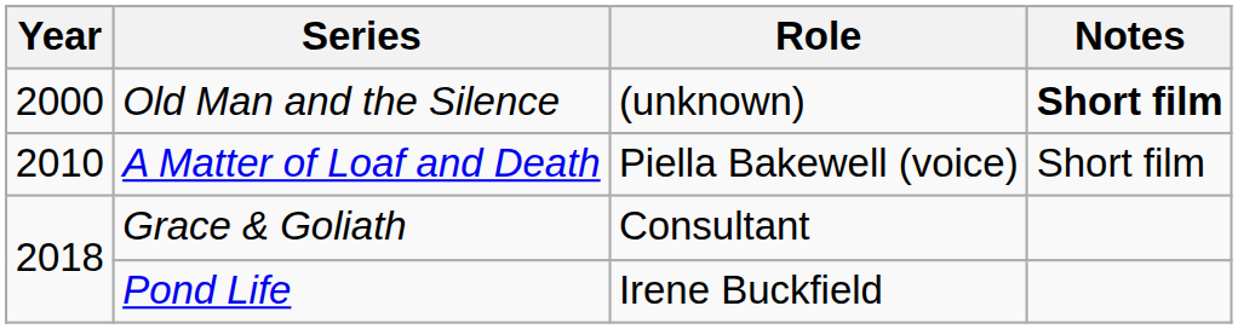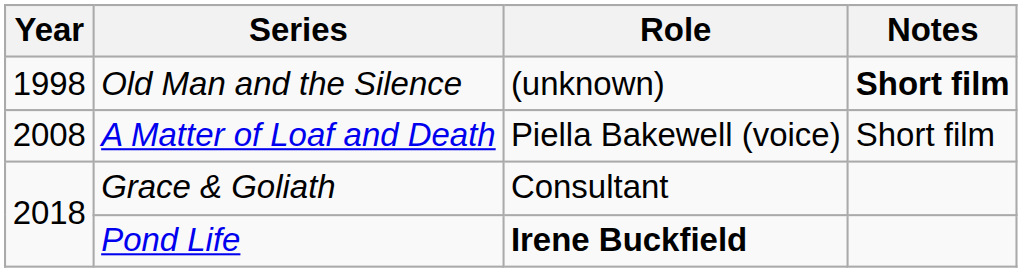Old Man and the Silence | Year: 2000 -> 1998
A Matter of Loaf and Death | Year: 2010 -> 2008
Pond Life | Role: normal -> bold
